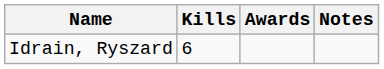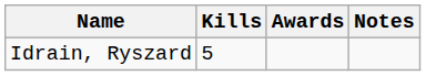Idrain, Ryszard | Kills: 6 -> 5
